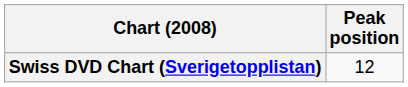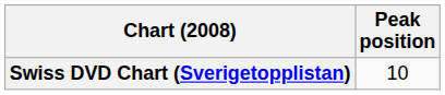Swiss DVD Chart (Sverigetopplistan) | Peak position: 12 -> 10
